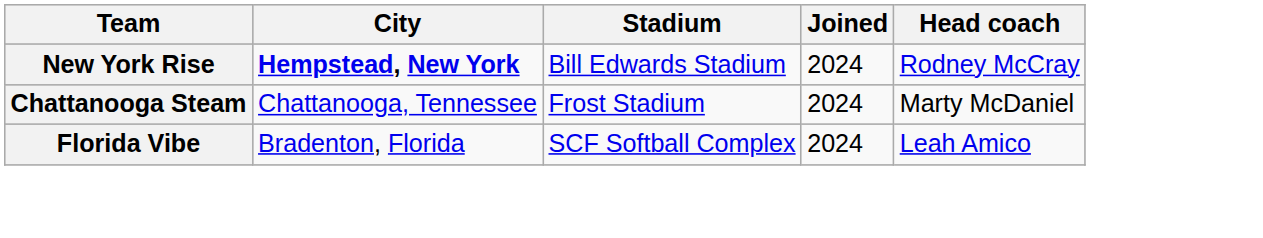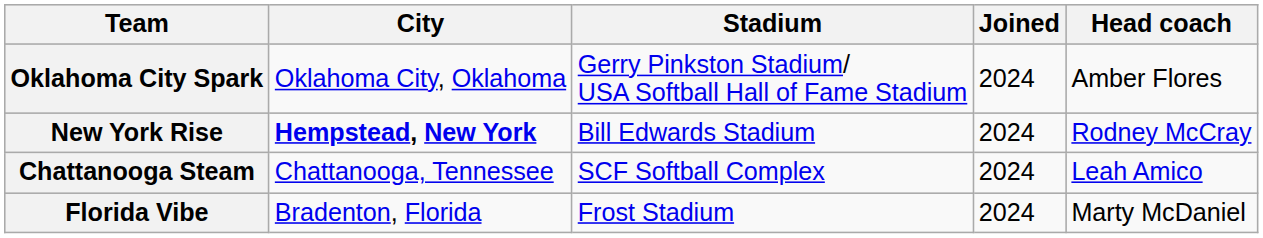+ row: Oklahoma City Spark | Oklahoma City, Oklahoma | Gerry Pinkston Stadium/ USA Softball Hall of Fame Stadium | 2024 | Amber Flores
Chattanooga Steam | Stadium: Frost Stadium -> SCF Softball Complex
Chattanooga Steam | Head coach: Marty McDaniel -> Leah Amico
Florida Vibe | Stadium: SCF Softball Complex -> Frost Stadium
Florida Vibe | Head coach: Leah Amico -> Marty McDaniel
